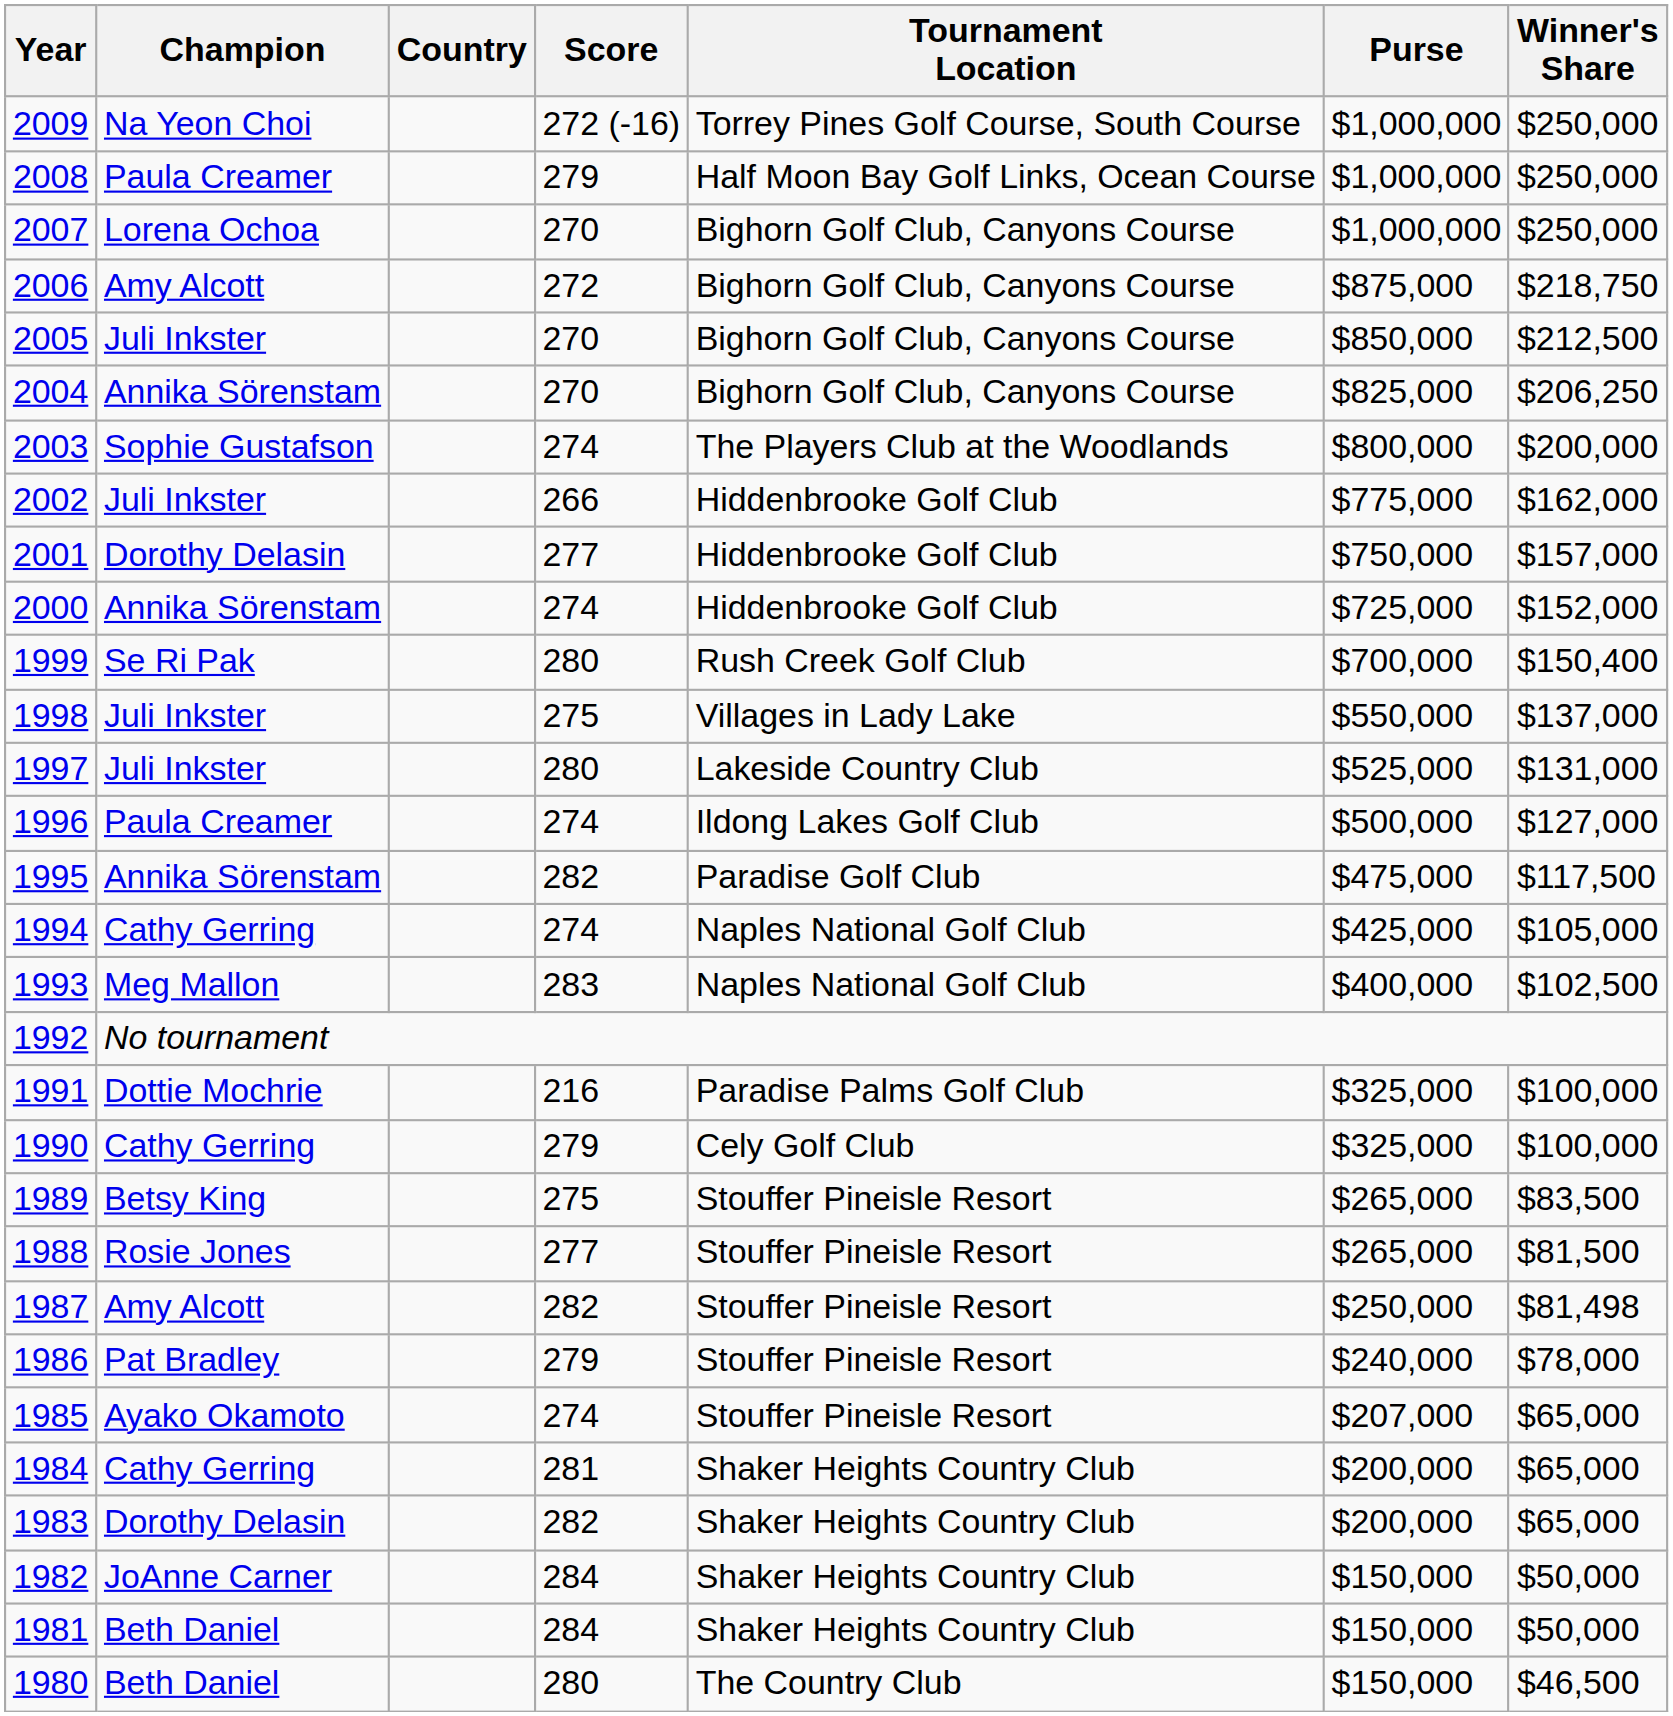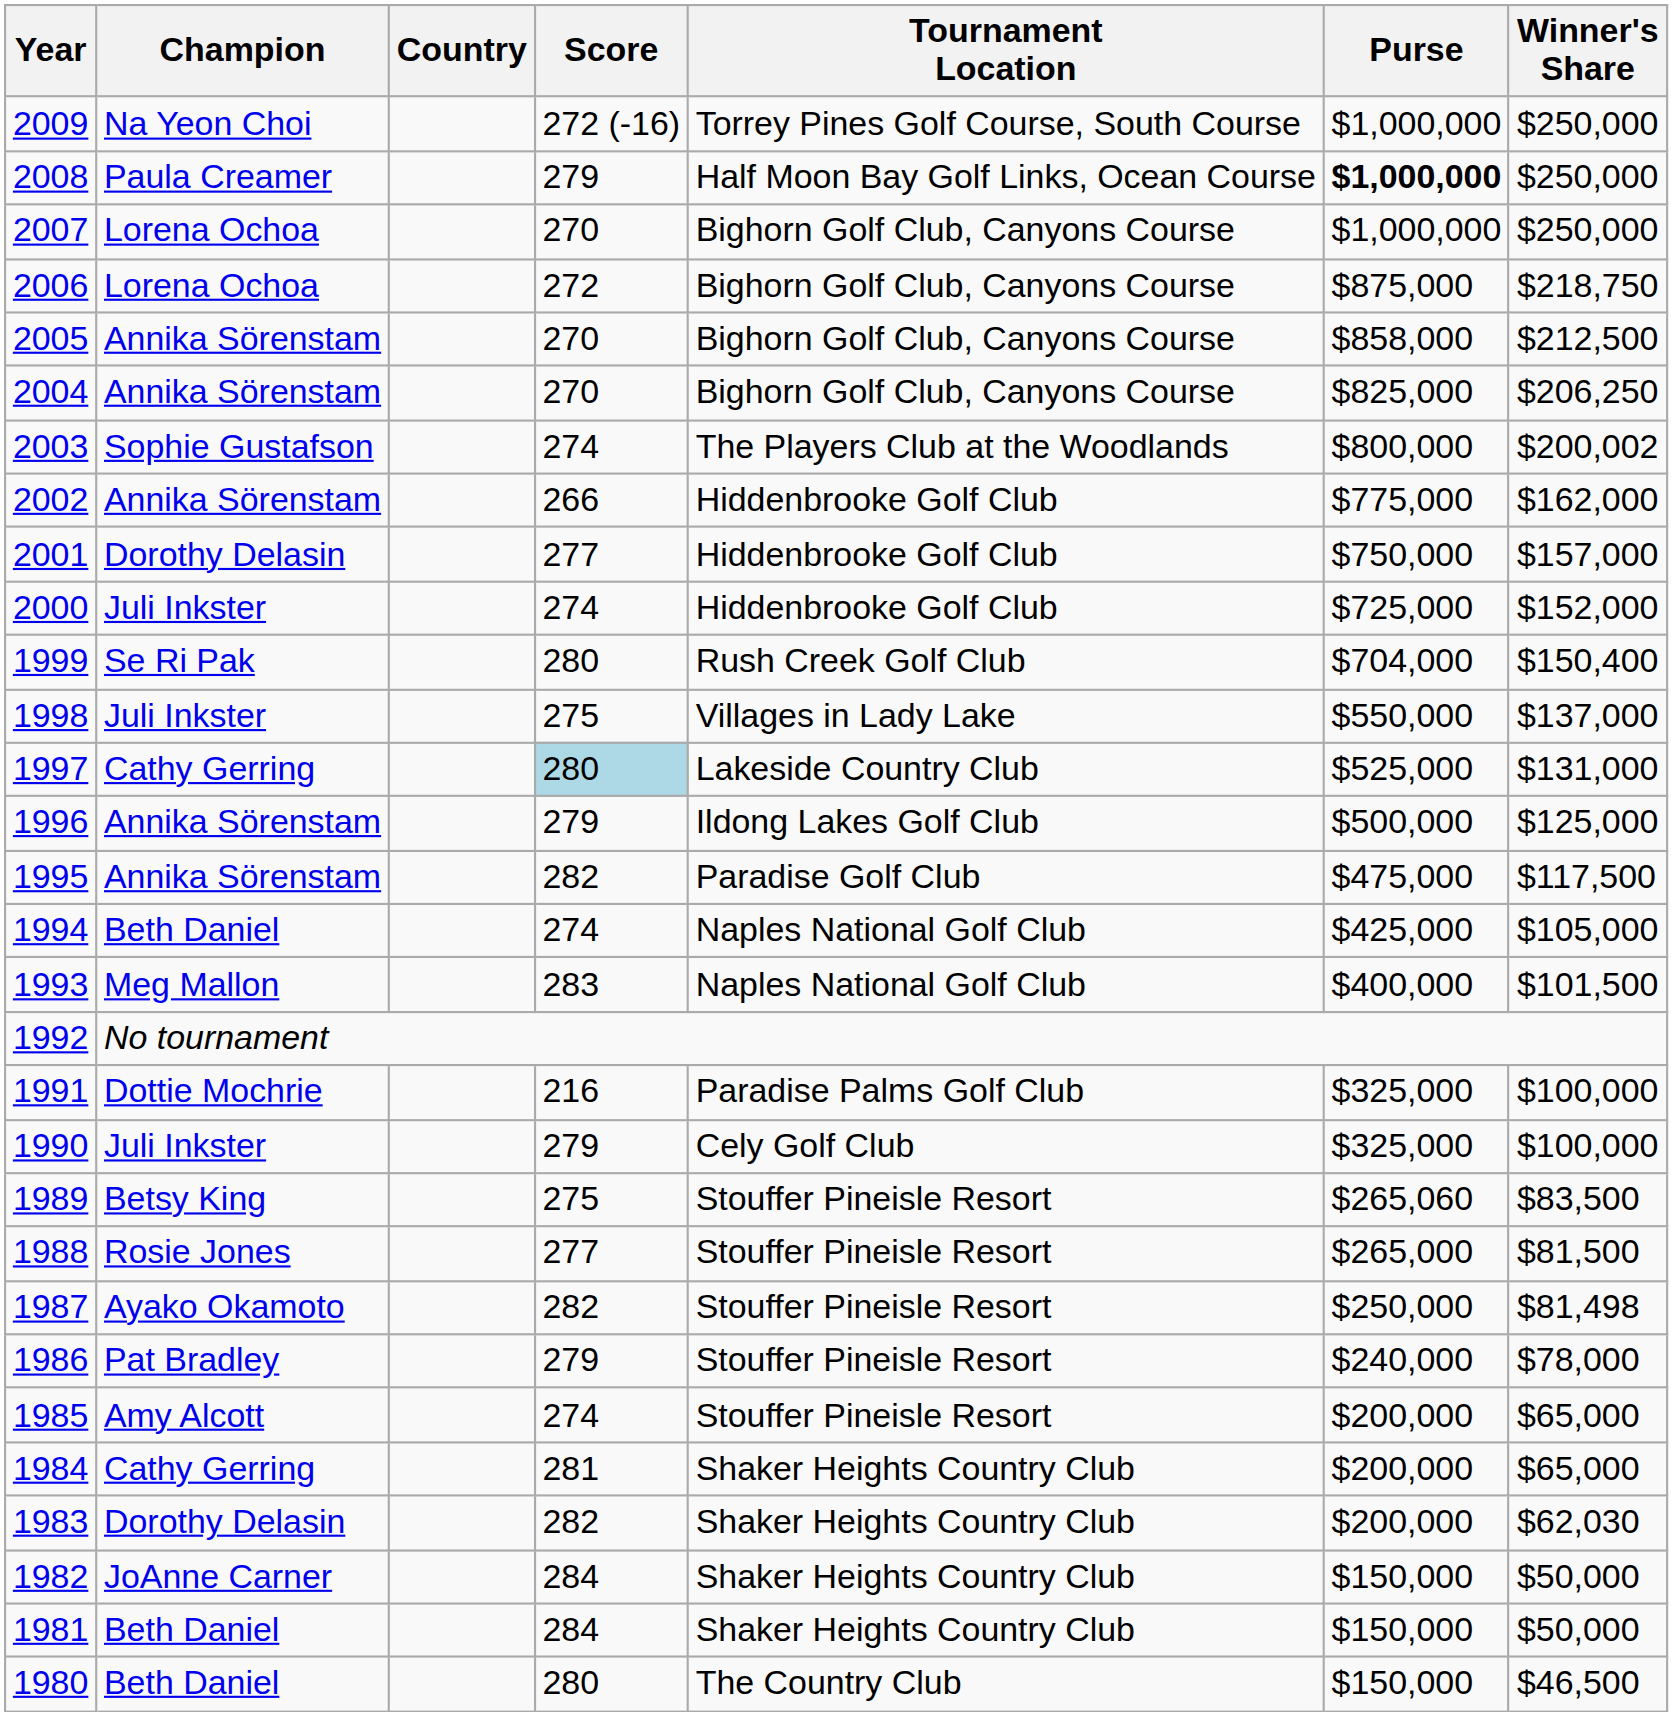2008 | Purse: normal -> bold
2006 | Champion: Amy Alcott -> Lorena Ochoa
2005 | Champion: Juli Inkster -> Annika Sörenstam
2005 | Purse: $850,000 -> $858,000
2003 | Winner's Share: $200,000 -> $200,002
2002 | Champion: Juli Inkster -> Annika Sörenstam
2000 | Champion: Annika Sörenstam -> Juli Inkster
1999 | Purse: $700,000 -> $704,000
1997 | Champion: Juli Inkster -> Cathy Gerring
1997 | Score: no background -> lightblue background
1996 | Champion: Paula Creamer -> Annika Sörenstam
1996 | Score: 274 -> 279
1996 | Winner's Share: $127,000 -> $125,000
1994 | Champion: Cathy Gerring -> Beth Daniel
1993 | Winner's Share: $102,500 -> $101,500
1990 | Champion: Cathy Gerring -> Juli Inkster
1989 | Purse: $265,000 -> $265,060
1987 | Champion: Amy Alcott -> Ayako Okamoto
1985 | Champion: Ayako Okamoto -> Amy Alcott
1985 | Purse: $207,000 -> $200,000
1983 | Winner's Share: $65,000 -> $62,030
